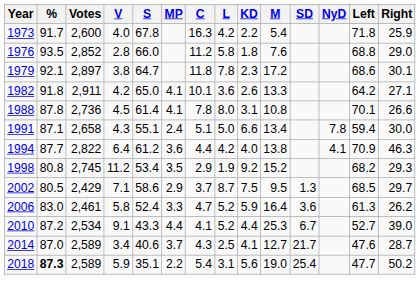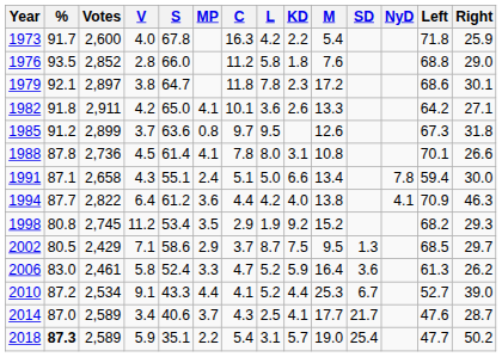+ row: 1985 | 91.2 | 2,899 | 3.7 | 63.6 | 0.8 | 9.7 | 9.5 | 12.6 | 67.3 | 31.8
2014 | M: 12.7 -> 17.7
2018 | KD: 5.6 -> 5.7
